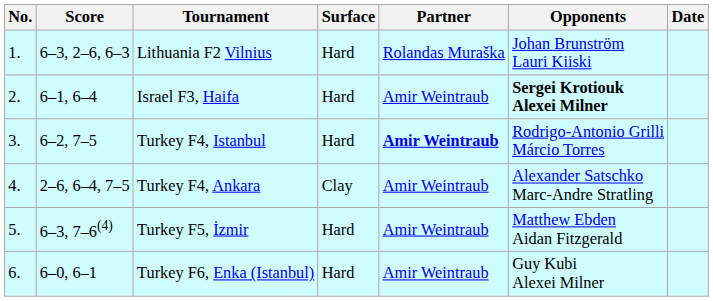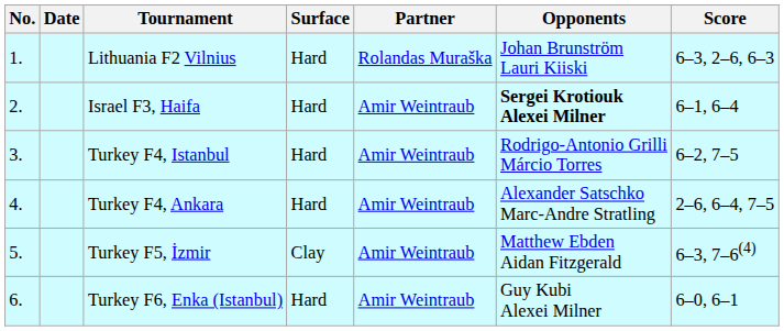columns swapped: Date <-> Score
Turkey F4, Istanbul | Partner: bold -> normal
Turkey F4, Ankara | Surface: Clay -> Hard
Turkey F5, İzmir | Surface: Hard -> Clay
